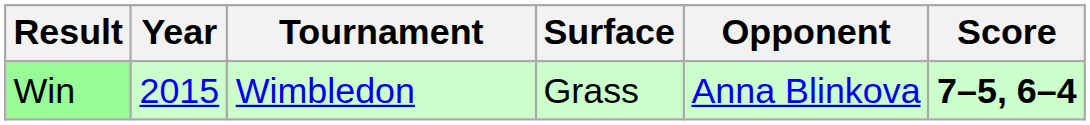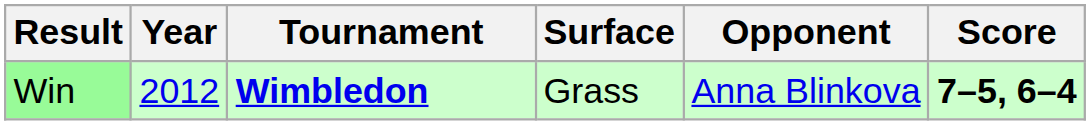Win | Year: 2015 -> 2012
Win | Tournament: normal -> bold
